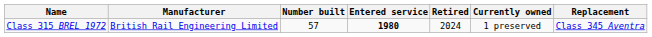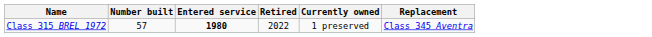- column: Manufacturer | British Rail Engineering Limited
Class 315 BREL 1972 | Retired: 2024 -> 2022
